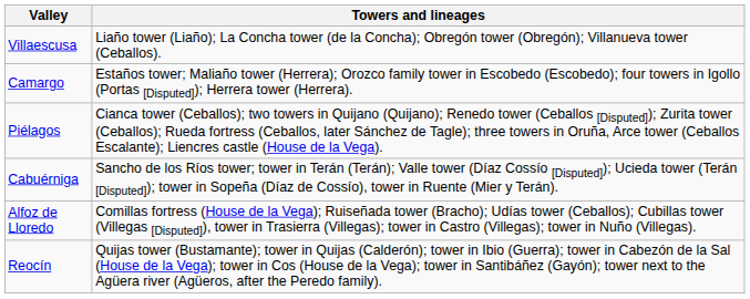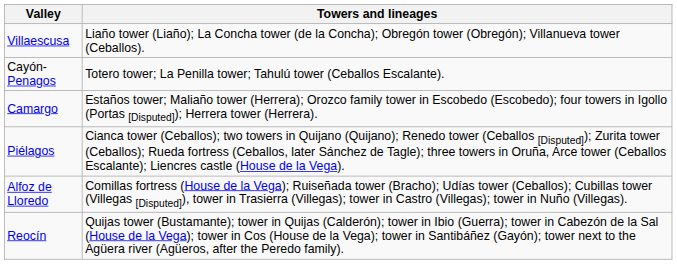+ row: Cayón-Penagos | Totero tower; La Penilla tower; Tahulú tower (Ceballos Escalante).
- row: Cabuérniga | Sancho de los Ríos tower; tower in Terán (Terán); Valle tower (Díaz Cossío [Disputed]); Ucieda tower (Terán [Disputed]); tower in Sopeña (Díaz de Cossío), tower in Ruente (Mier y Terán).
